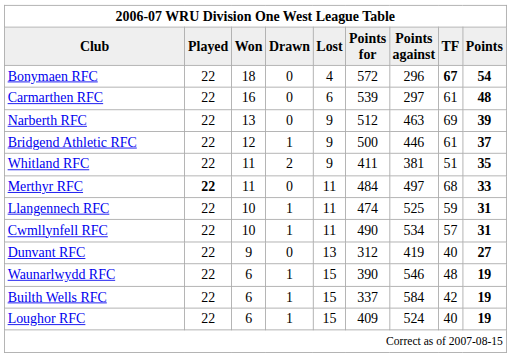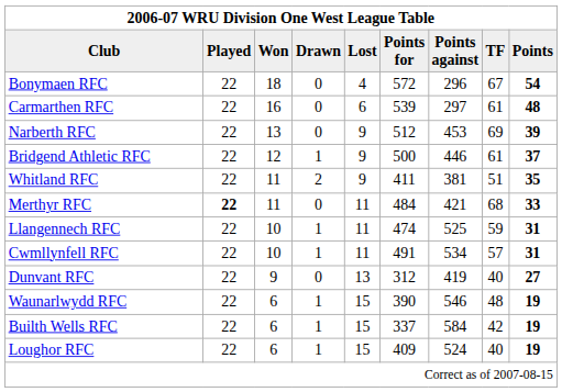Bonymaen RFC | TF: bold -> normal
Narberth RFC | Points against: 463 -> 453
Merthyr RFC | Points against: 497 -> 421
Cwmllynfell RFC | Points for: 490 -> 491
